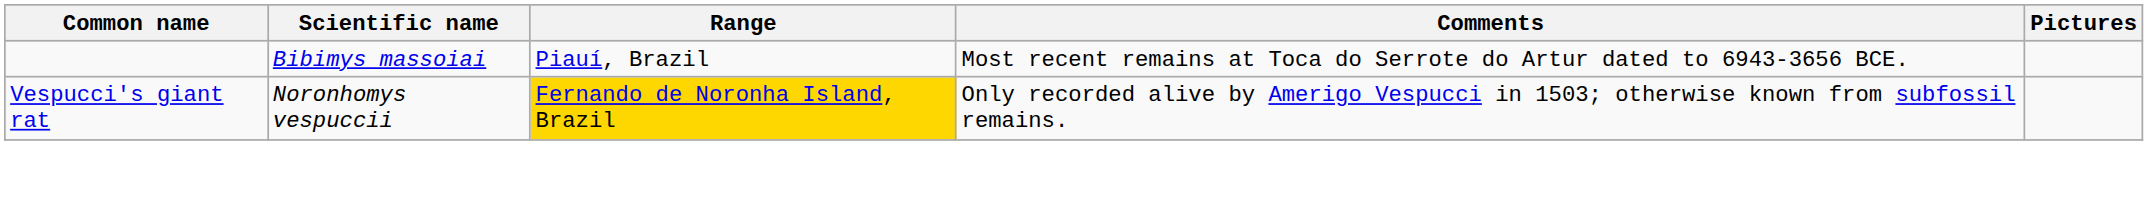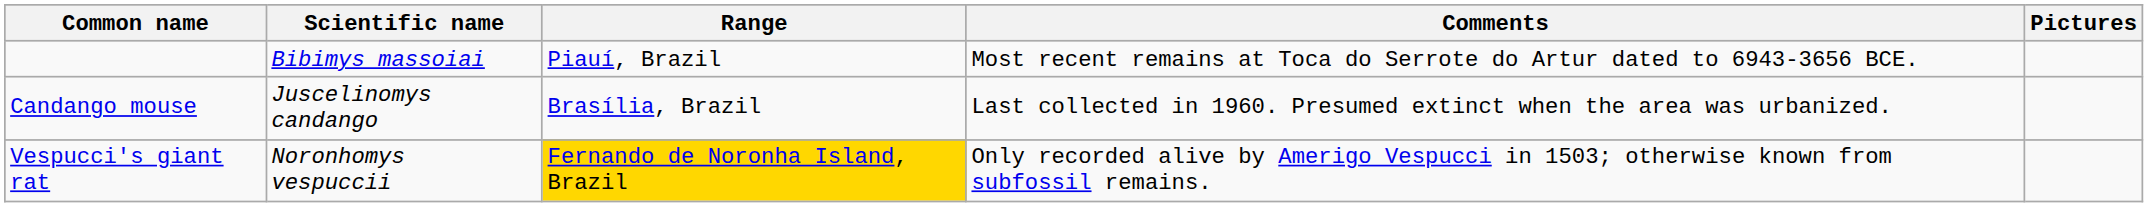+ row: Candango mouse | Juscelinomys candango | Brasília, Brazil | Last collected in 1960. Presumed extinct when the area was urbanized.
